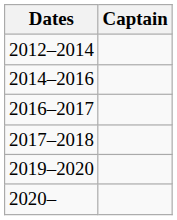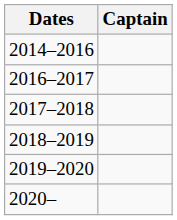- row: 2012–2014
+ row: 2018–2019
